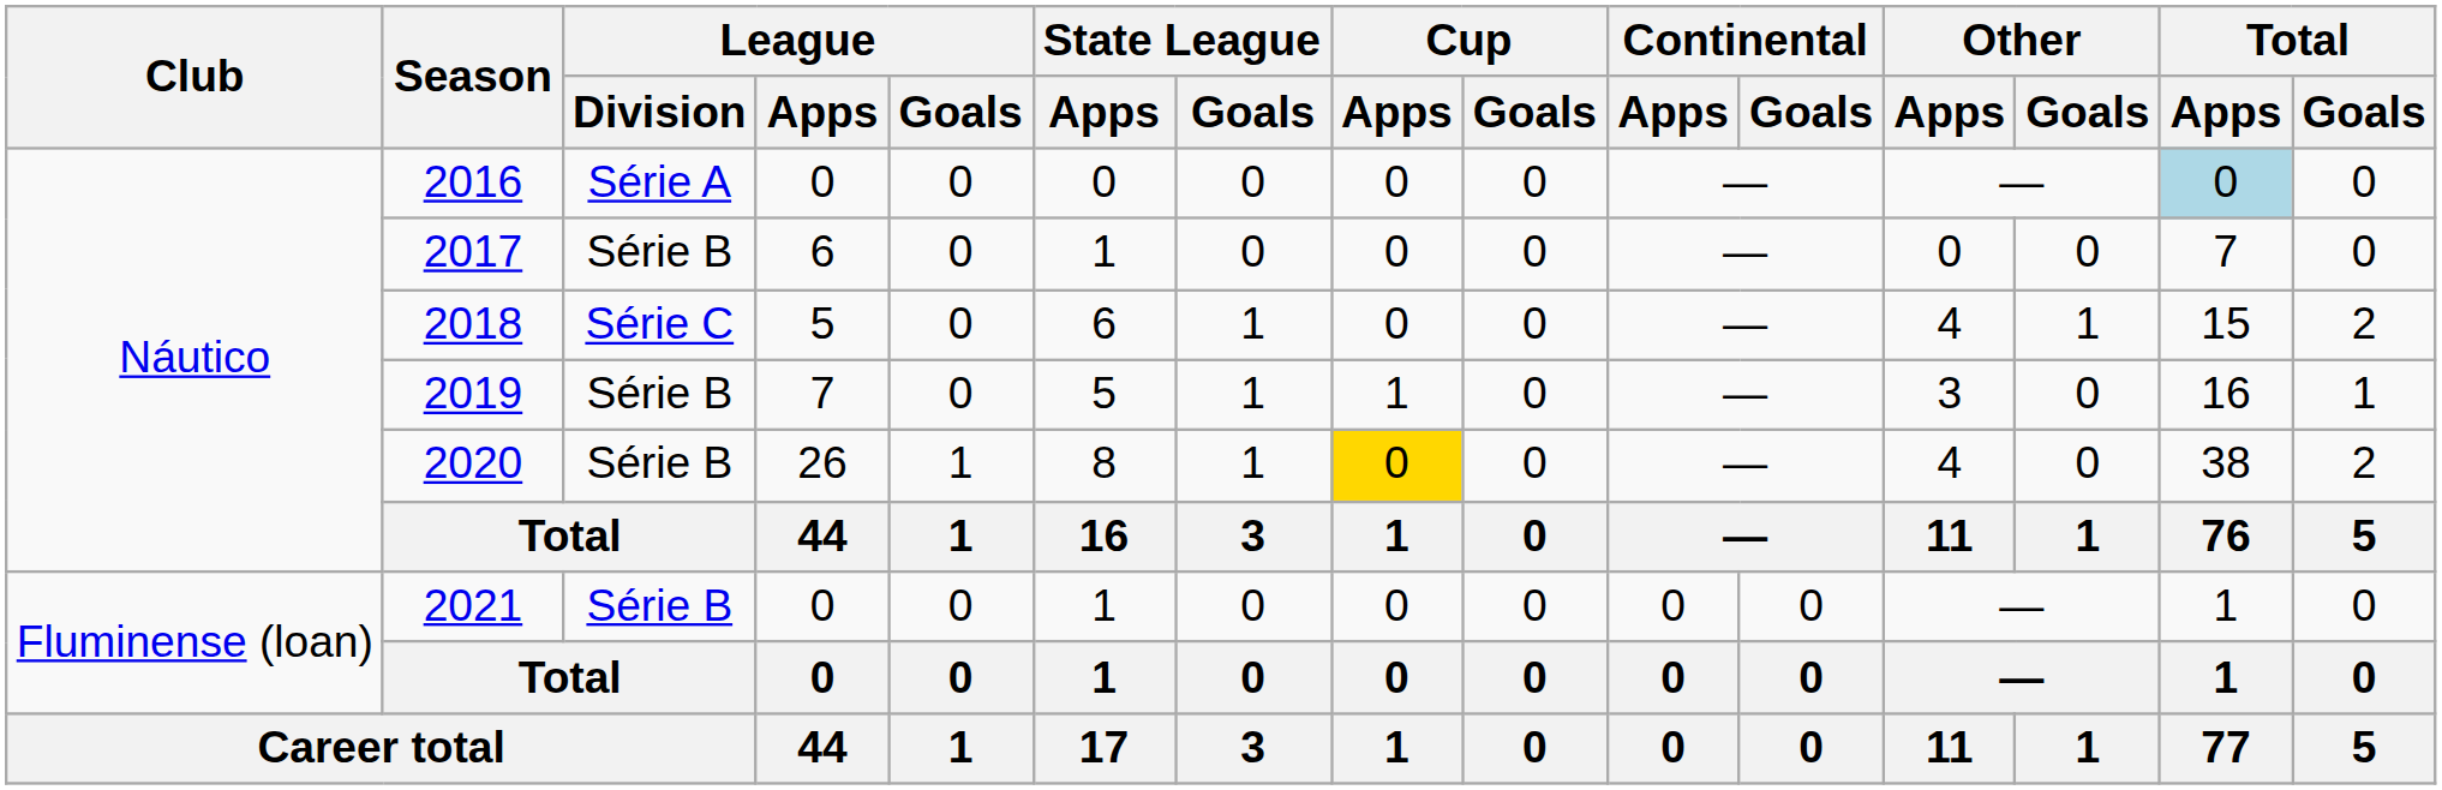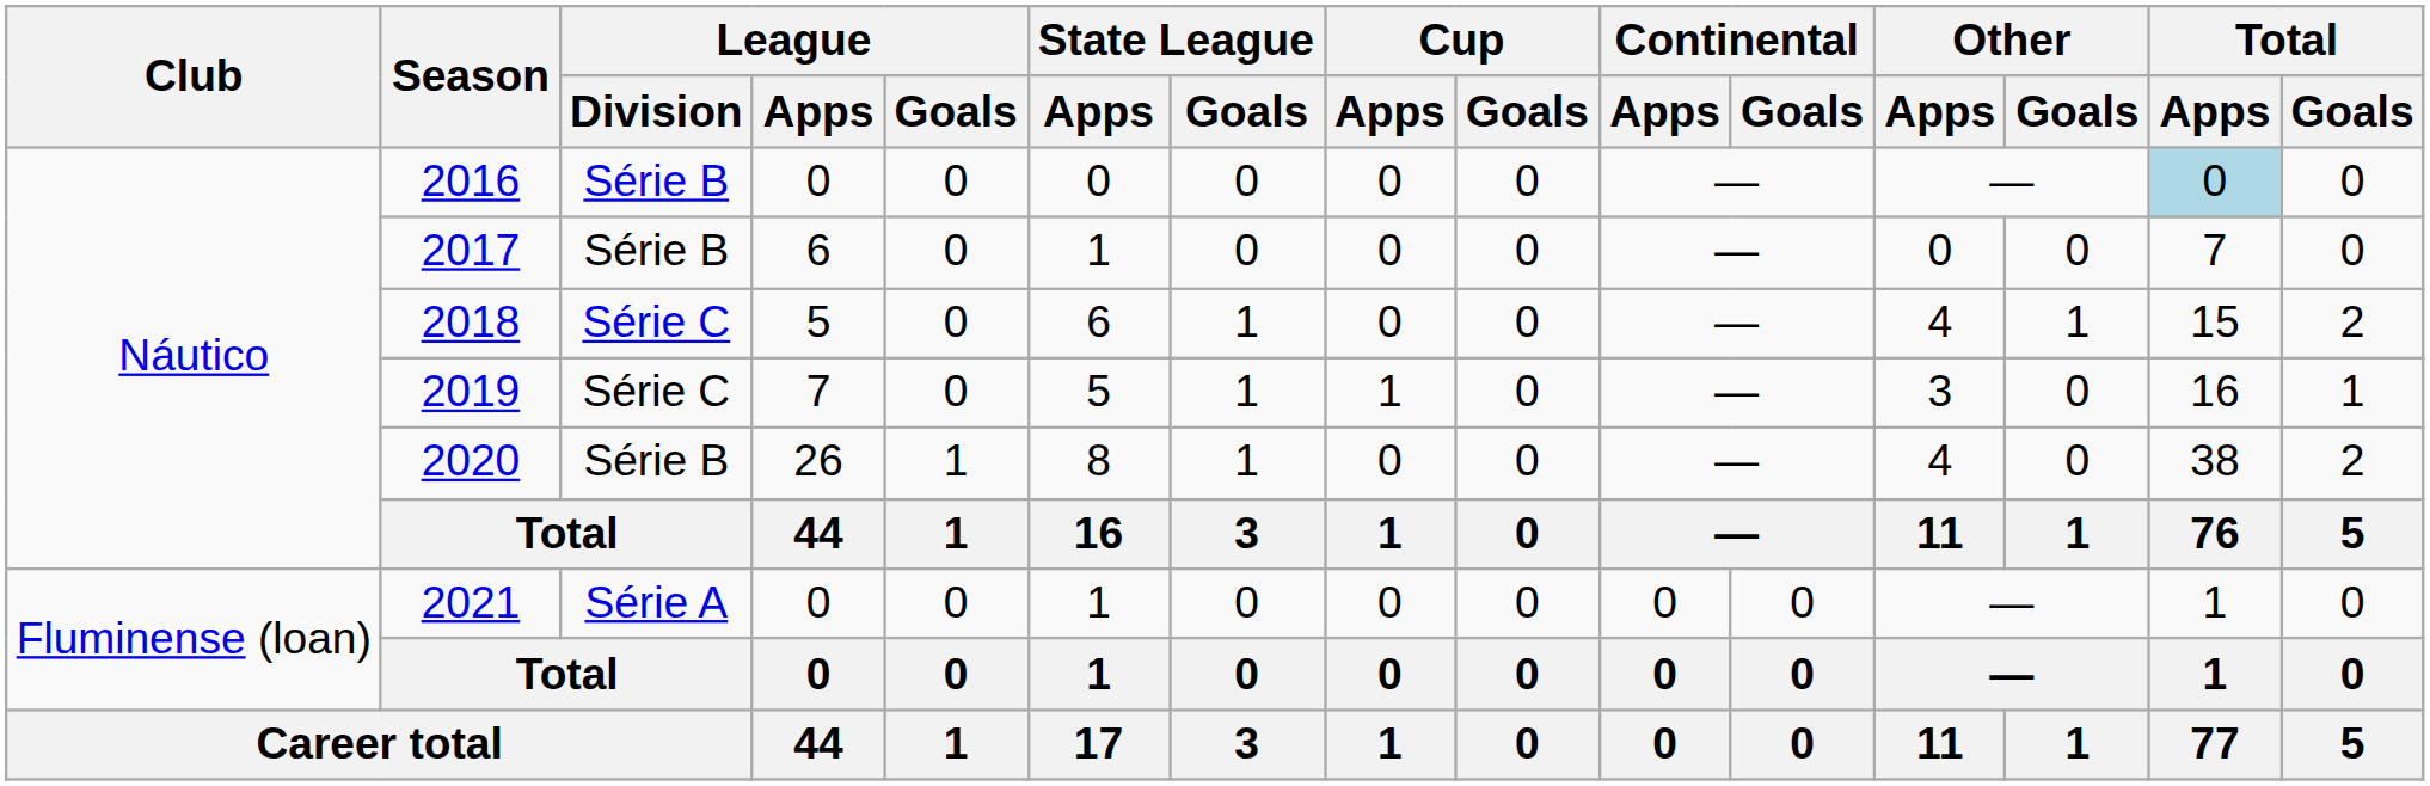2016 | League / Division: Série A -> Série B
2019 | League / Division: Série B -> Série C
2020 | Cup / Apps: gold background -> no background
2021 | League / Division: Série B -> Série A
